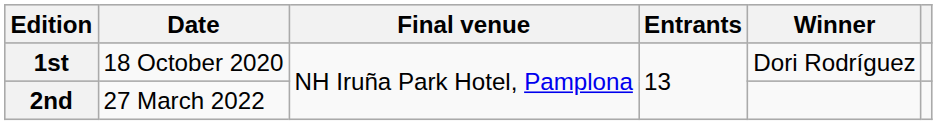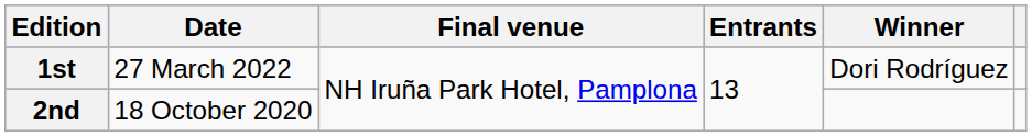1st | Date: 18 October 2020 -> 27 March 2022
2nd | Date: 27 March 2022 -> 18 October 2020
